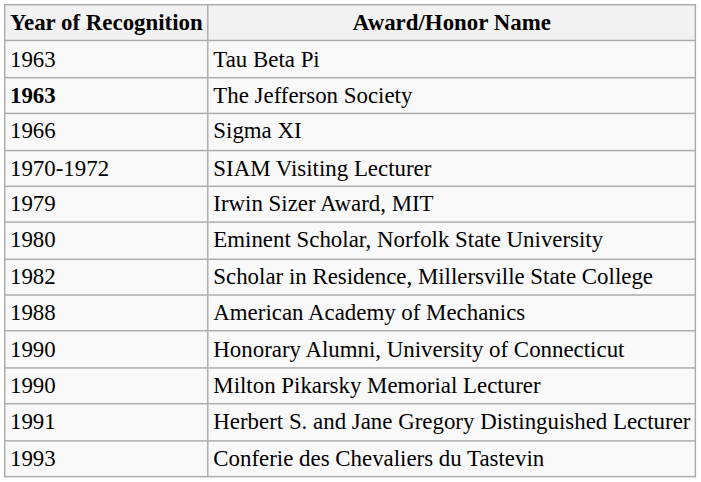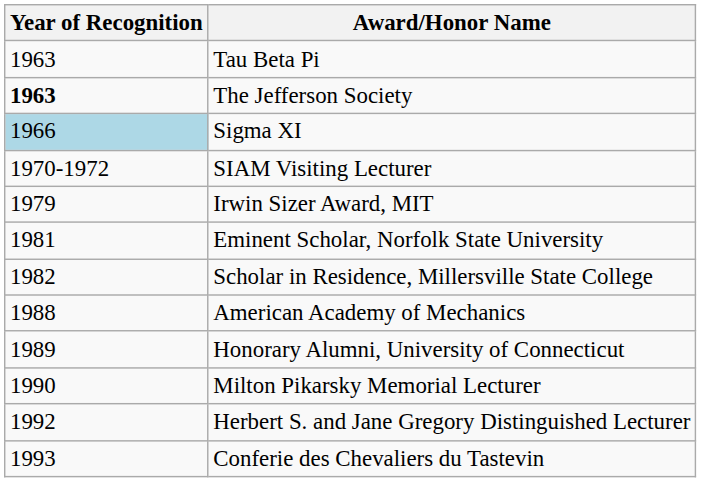Sigma XI | Year of Recognition: no background -> lightblue background
Eminent Scholar, Norfolk State University | Year of Recognition: 1980 -> 1981
Honorary Alumni, University of Connecticut | Year of Recognition: 1990 -> 1989
Herbert S. and Jane Gregory Distinguished Lecturer | Year of Recognition: 1991 -> 1992
